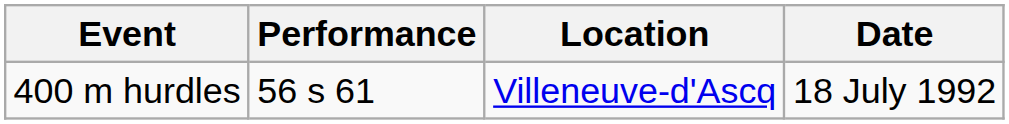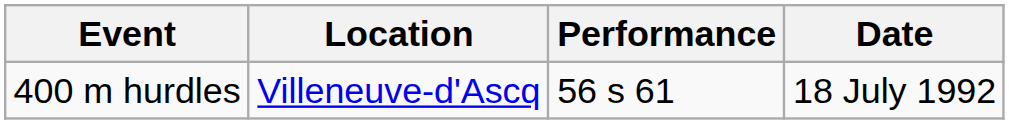columns swapped: Performance <-> Location
